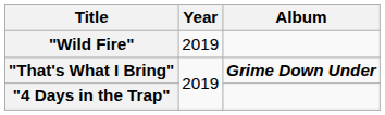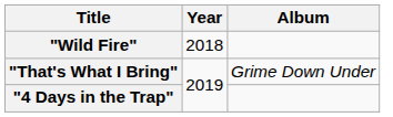"Wild Fire" | Year: 2019 -> 2018
"That's What I Bring" | Album: bold -> normal
